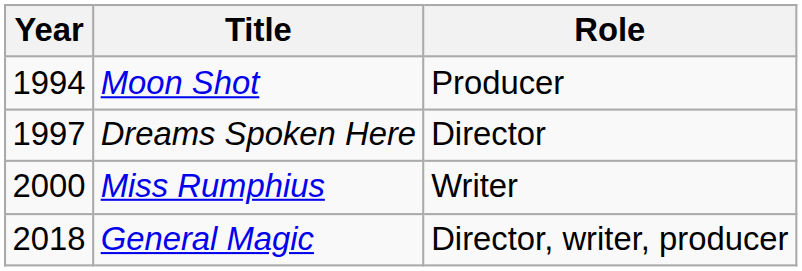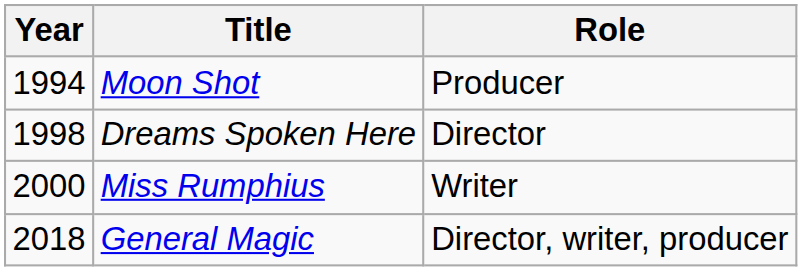Dreams Spoken Here | Year: 1997 -> 1998
